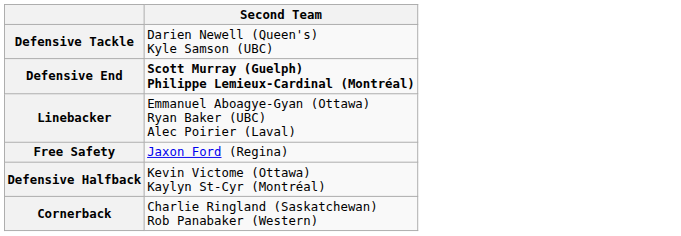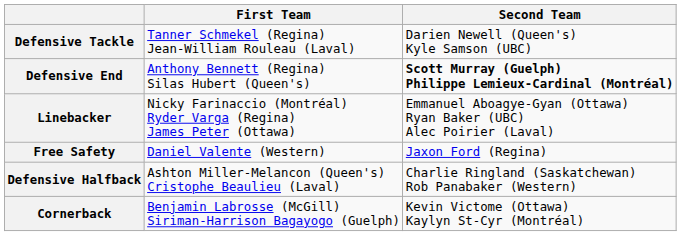+ column: First Team | Tanner Schmekel (Regina) Jean-William Rouleau (Laval) | Anthony Bennett (Regina) Silas Hubert (Queen's) | Nicky Farinaccio (Montréal) Ryder Varga (Regina) James Peter (Ottawa) | Daniel Valente (Western) | Ashton Miller-Melancon (Queen's) Cristophe Beaulieu (Laval) | Benjamin Labrosse (McGill) Siriman-Harrison Bagayogo (Guelph)
Defensive Halfback | Second Team: Kevin Victome (Ottawa) Kaylyn St-Cyr (Montréal) -> Charlie Ringland (Saskatchewan) Rob Panabaker (Western)
Cornerback | Second Team: Charlie Ringland (Saskatchewan) Rob Panabaker (Western) -> Kevin Victome (Ottawa) Kaylyn St-Cyr (Montréal)
